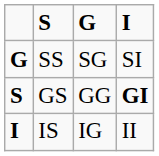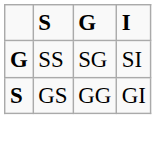GS | I: bold -> normal
- row: I | IS | IG | II
